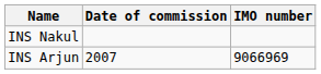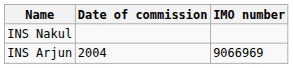INS Arjun | Date of commission: 2007 -> 2004
